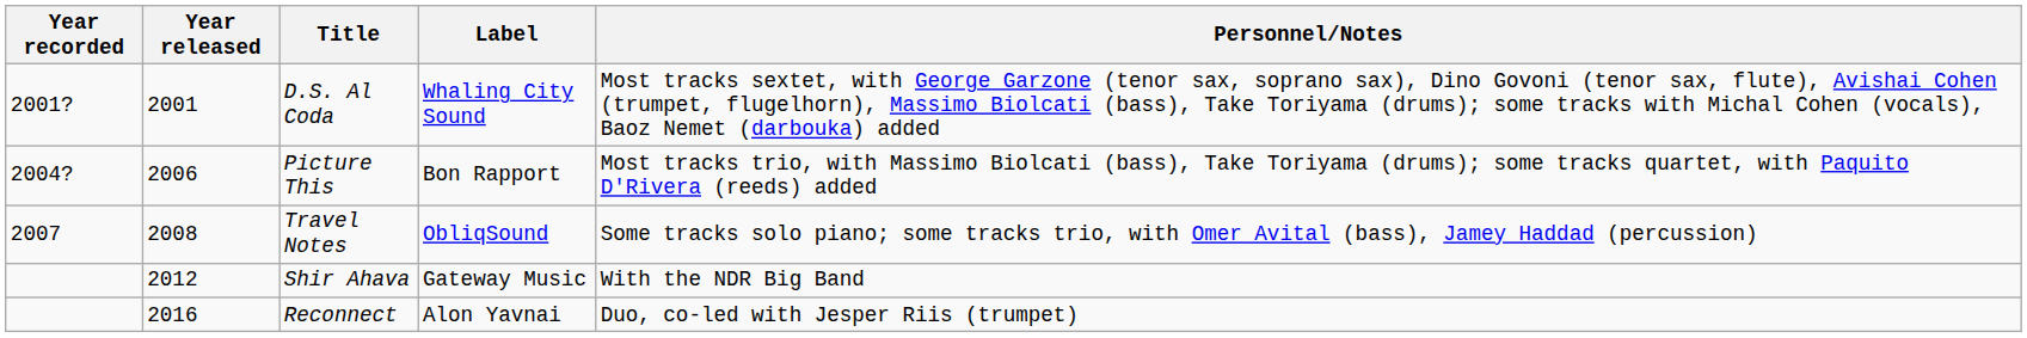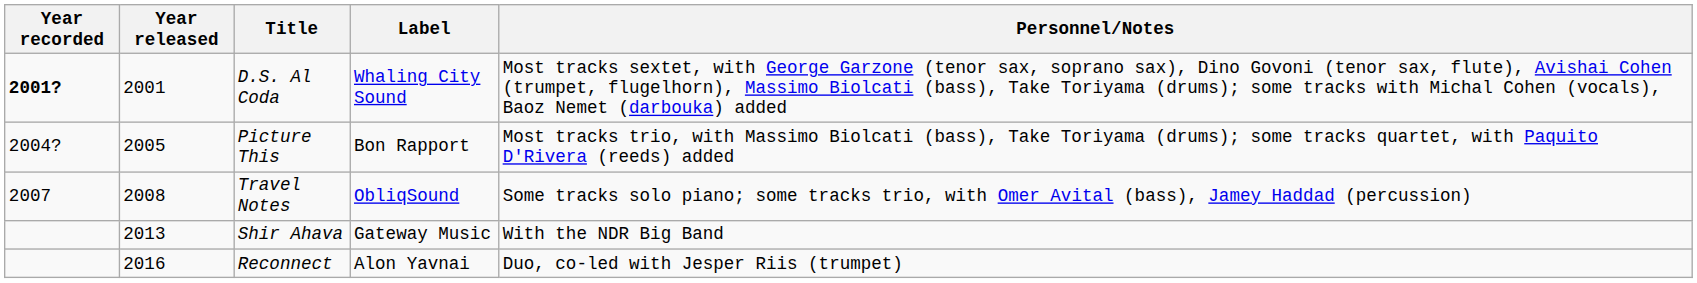D.S. Al Coda | Year recorded: normal -> bold
Picture This | Year released: 2006 -> 2005
Shir Ahava | Year released: 2012 -> 2013
